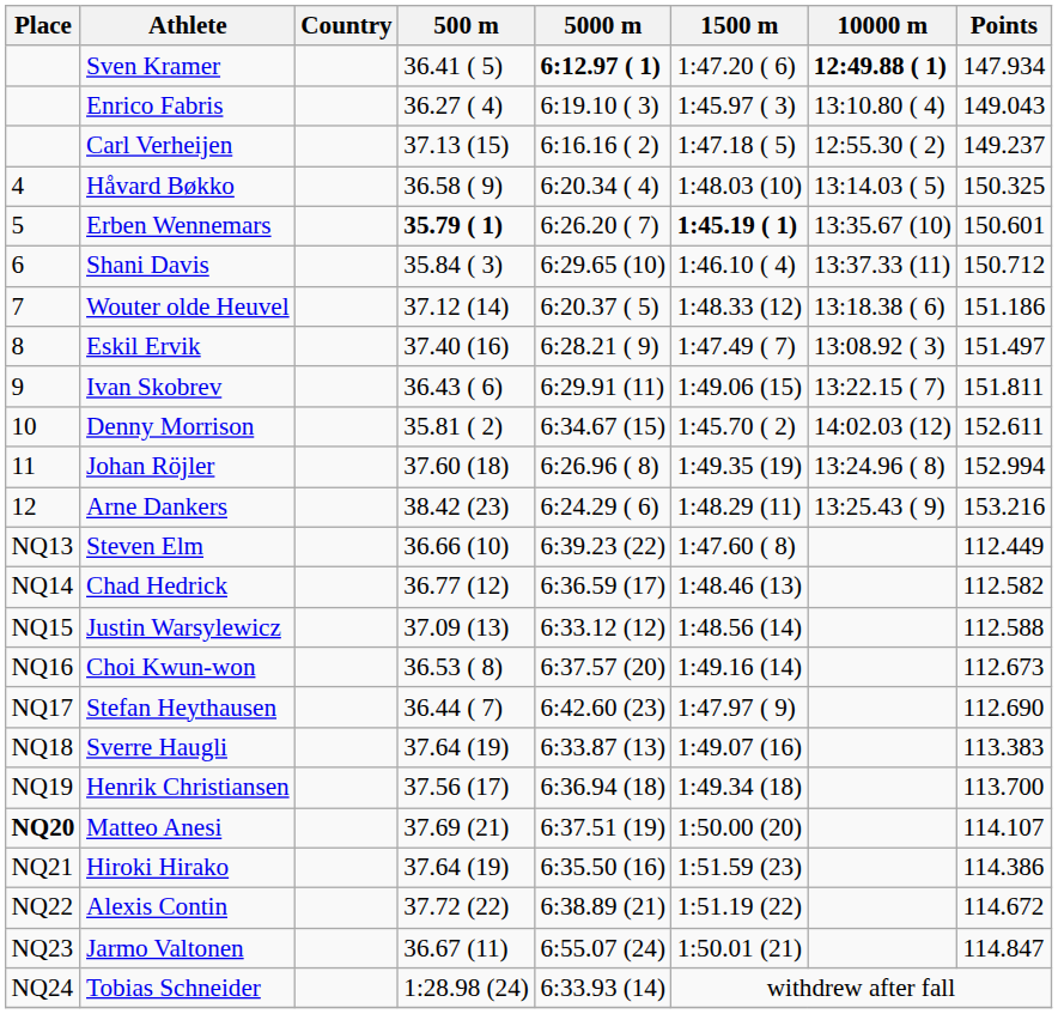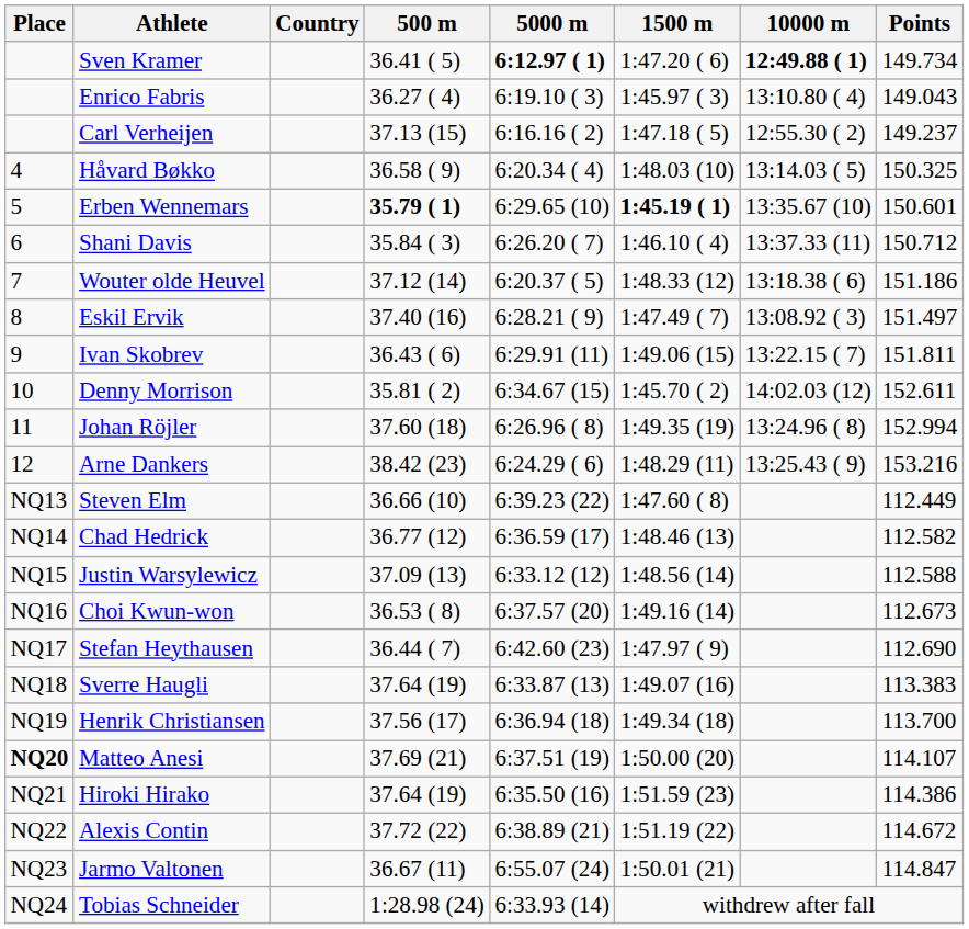Sven Kramer | Points: 147.934 -> 149.734
Erben Wennemars | 5000 m: 6:26.20 ( 7) -> 6:29.65 (10)
Shani Davis | 5000 m: 6:29.65 (10) -> 6:26.20 ( 7)
